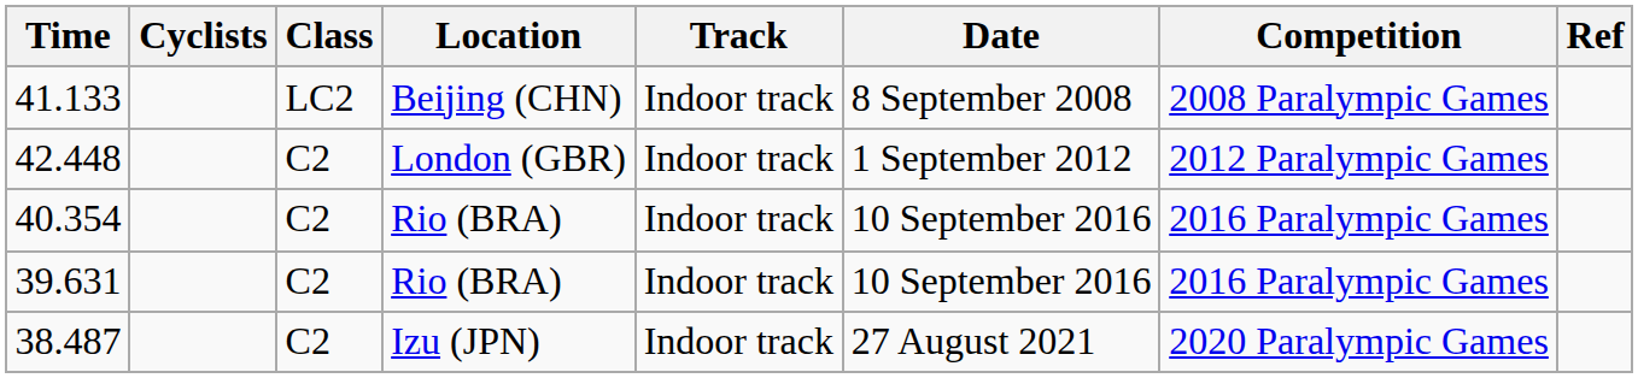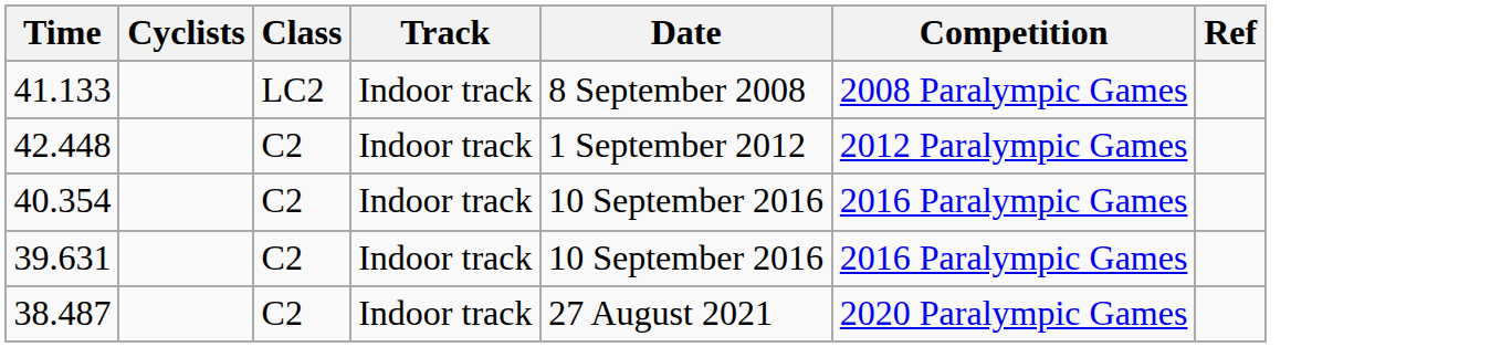- column: Location | Beijing (CHN) | London (GBR) | Rio (BRA) | Rio (BRA) | Izu (JPN)
